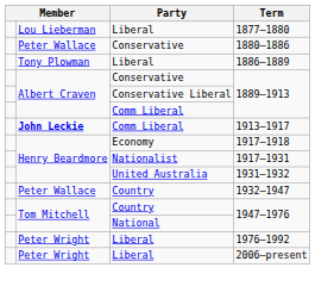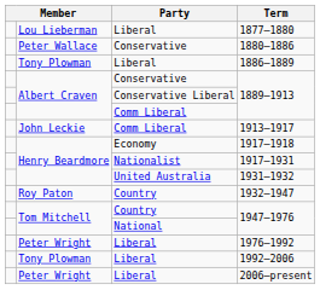1913–1917 | column 2: bold -> normal
1932–1947 | column 2: Peter Wallace -> Roy Paton
+ row: Tony Plowman | Liberal | 1992–2006
